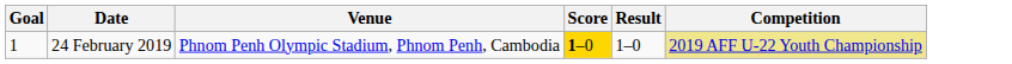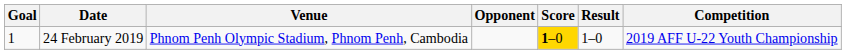+ column: Opponent
24 February 2019 | Competition: khaki background -> no background
